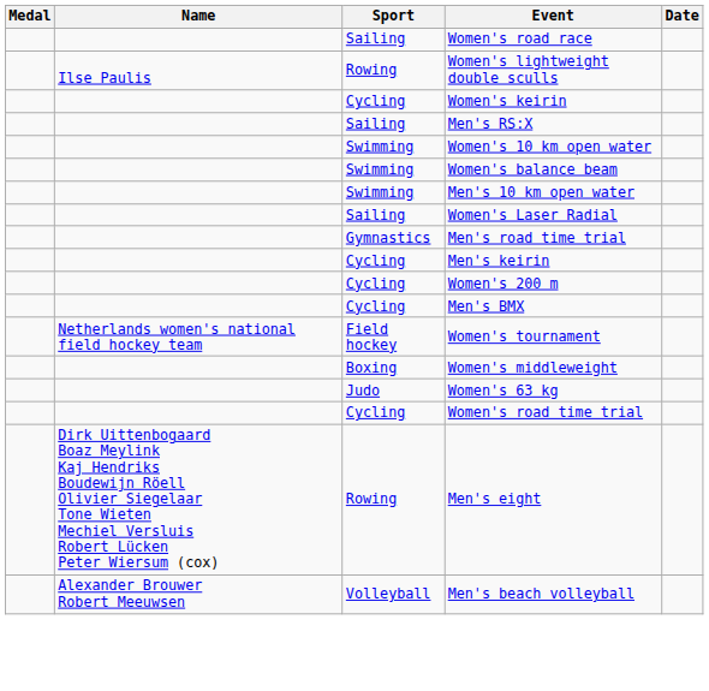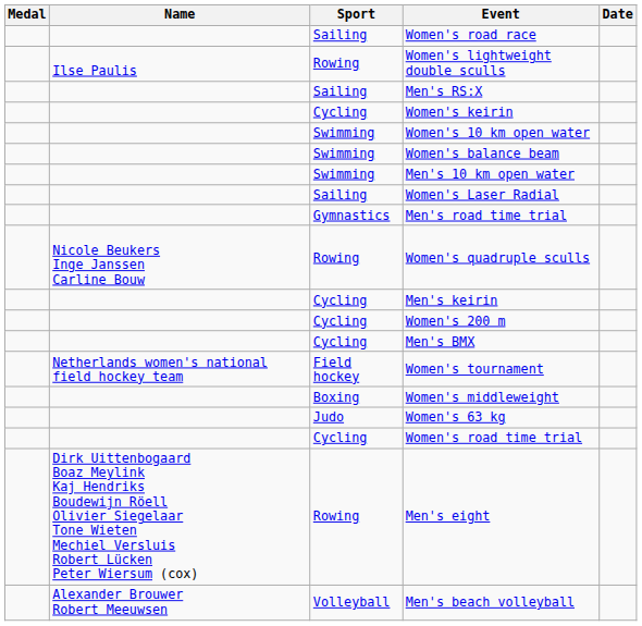rows swapped: Women's keirin <-> Men's RS:X
+ row: Nicole Beukers Inge Janssen Carline Bouw | Rowing | Women's quadruple sculls
